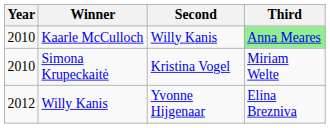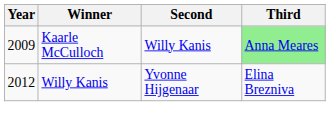Kaarle McCulloch | Year: 2010 -> 2009
- row: 2010 | Simona Krupeckaitė | Kristina Vogel | Miriam Welte
